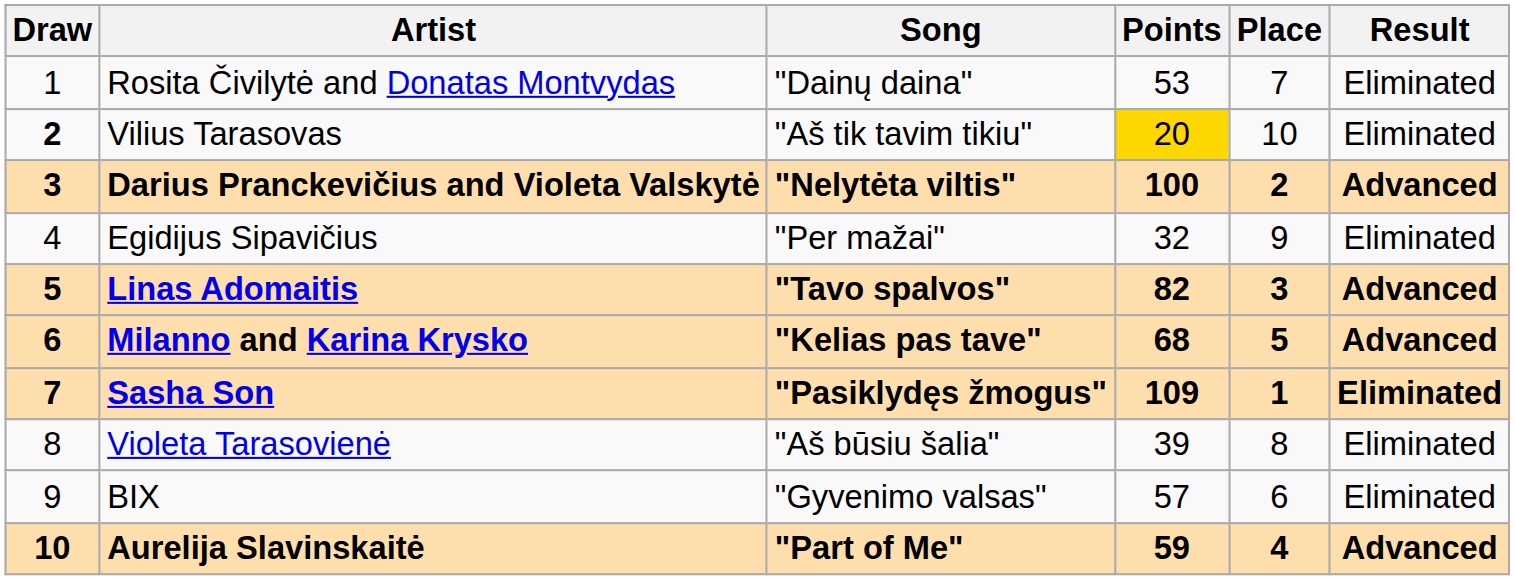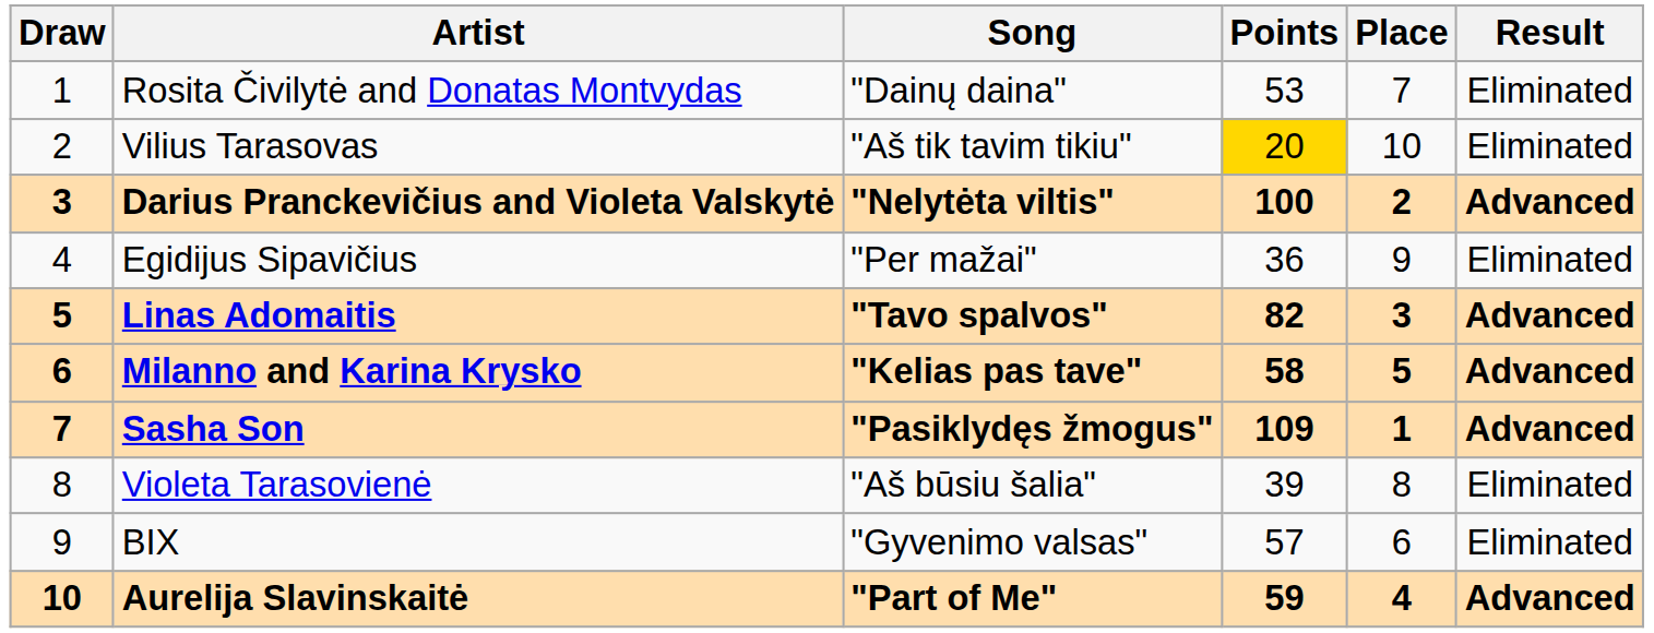Vilius Tarasovas | Draw: bold -> normal
Egidijus Sipavičius | Points: 32 -> 36
Milanno and Karina Krysko | Points: 68 -> 58
Sasha Son | Result: Eliminated -> Advanced
